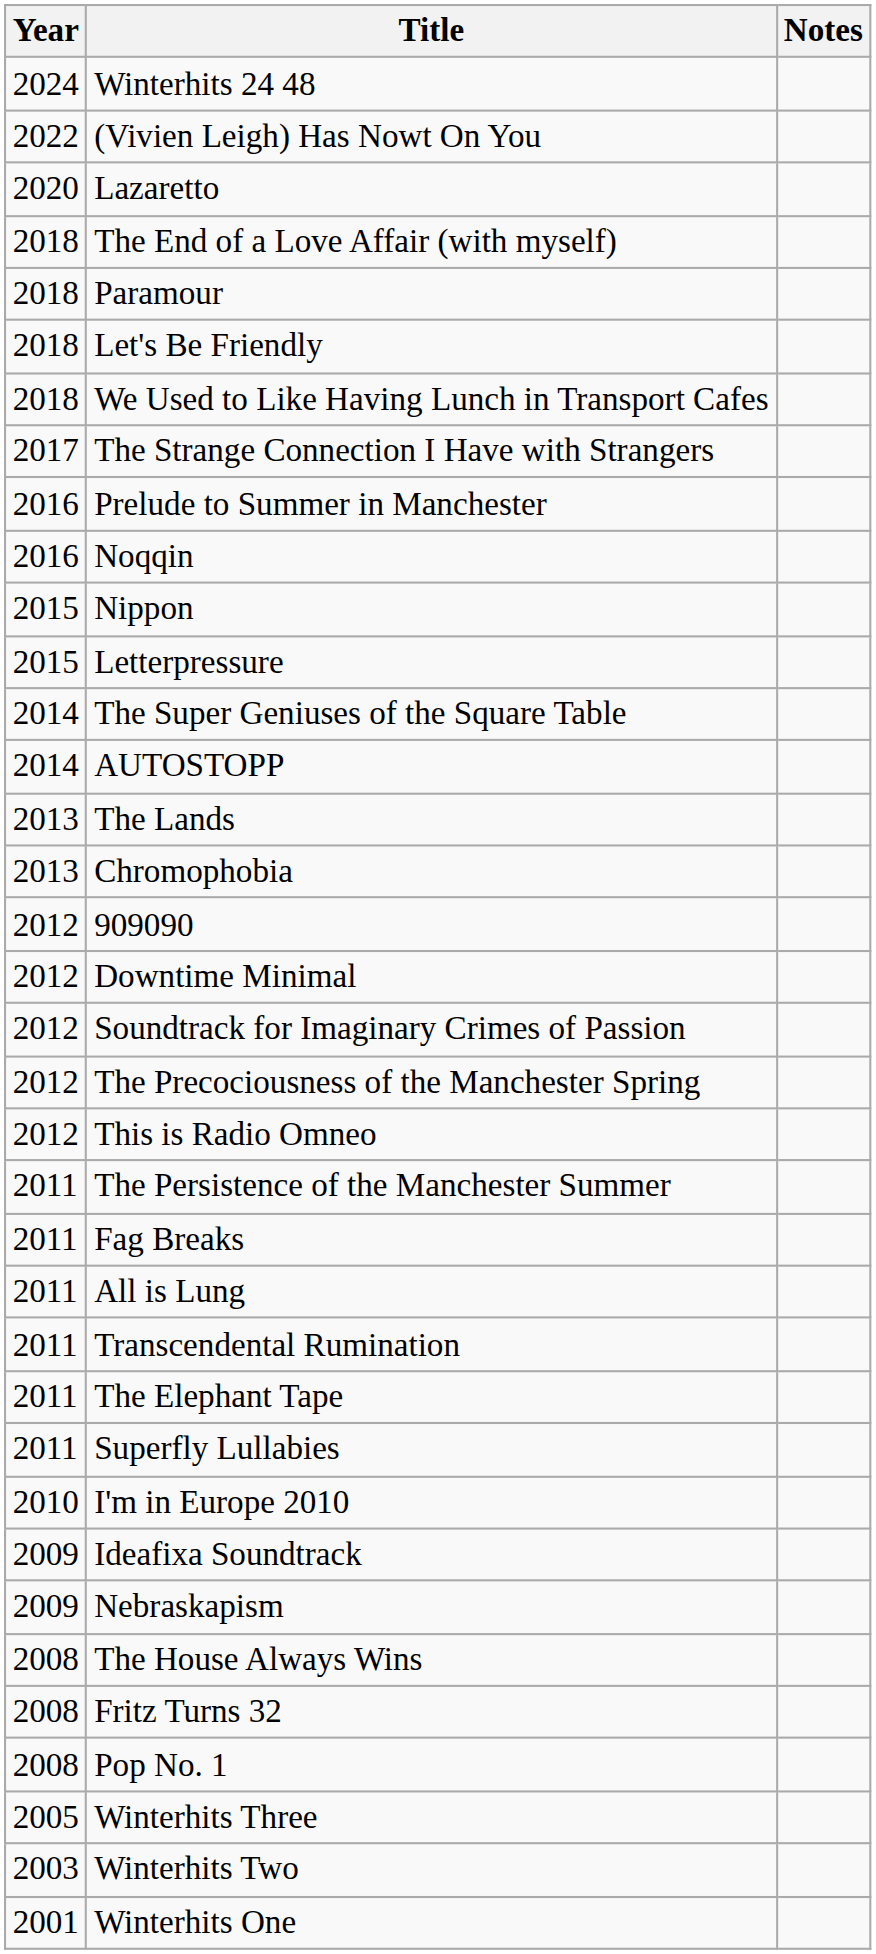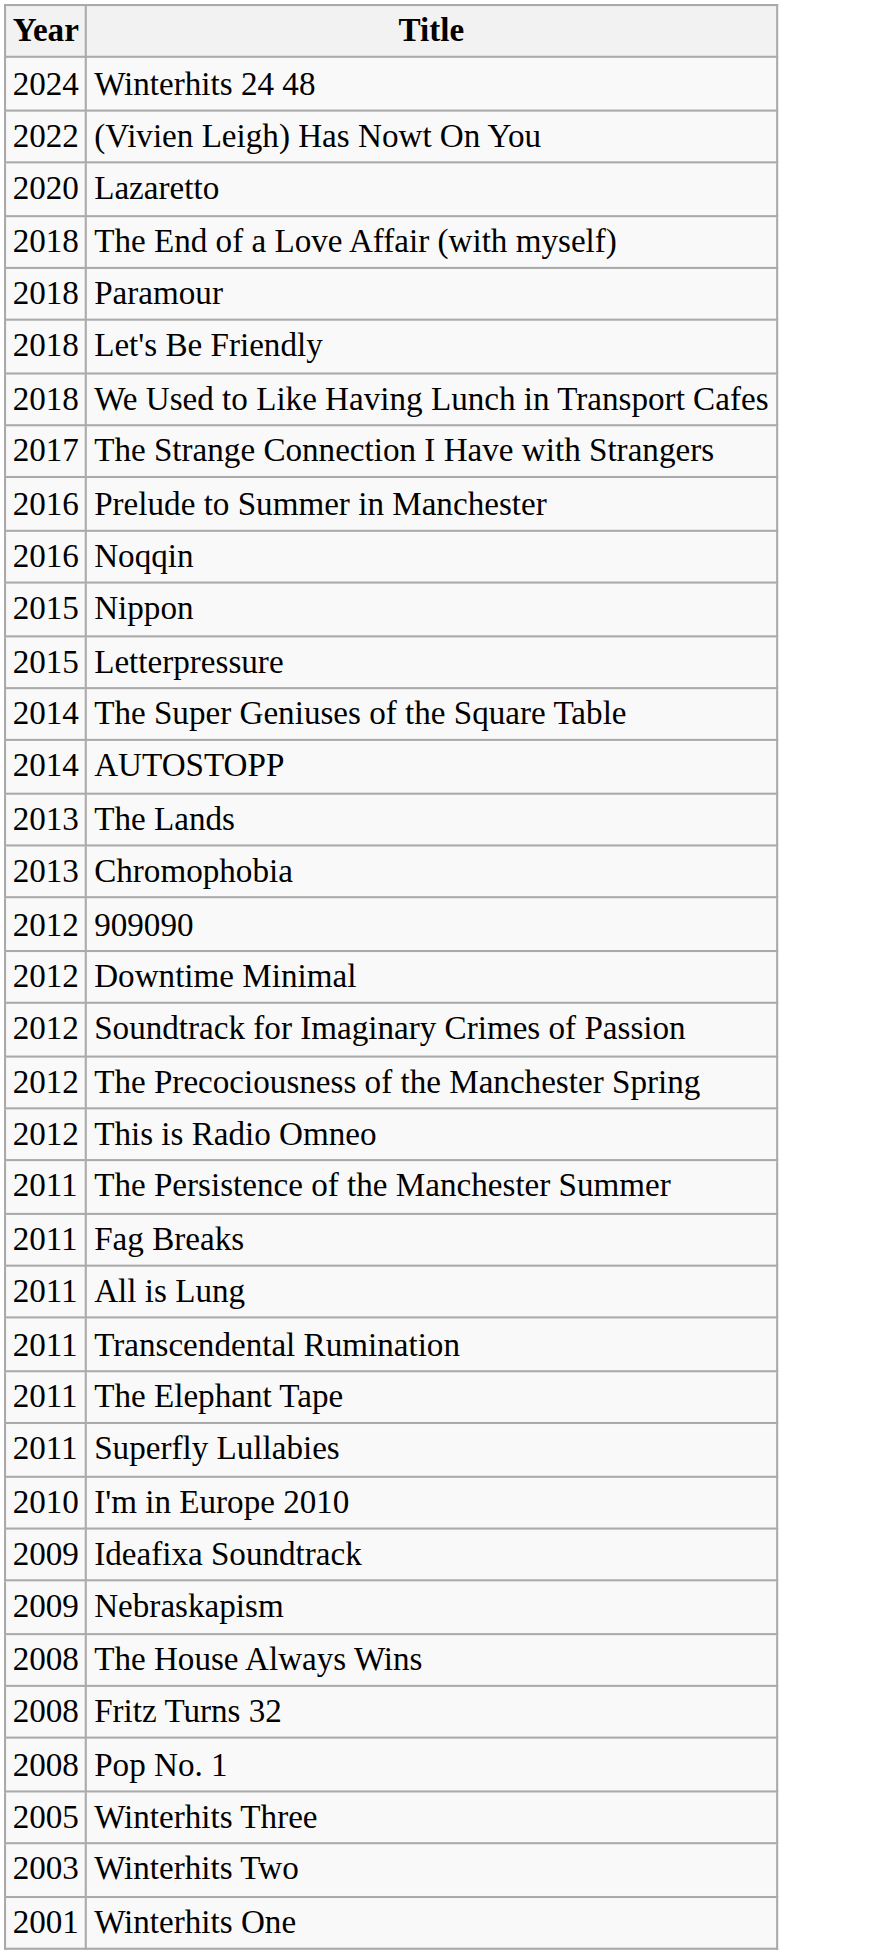- column: Notes
